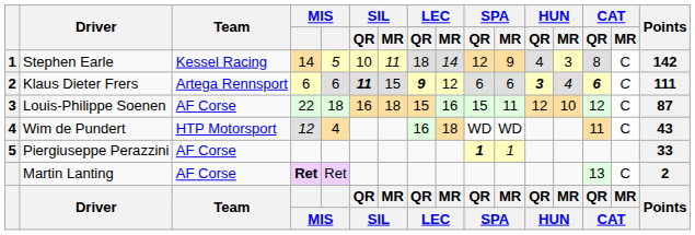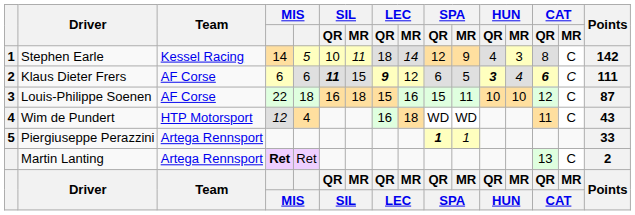Klaus Dieter Frers | Team: Artega Rennsport -> AF Corse
Klaus Dieter Frers | SPA / MR: 6 -> 5
Louis-Philippe Soenen | HUN / QR: 12 -> 10
Piergiuseppe Perazzini | Team: AF Corse -> Artega Rennsport
Martin Lanting | Team: AF Corse -> Artega Rennsport
